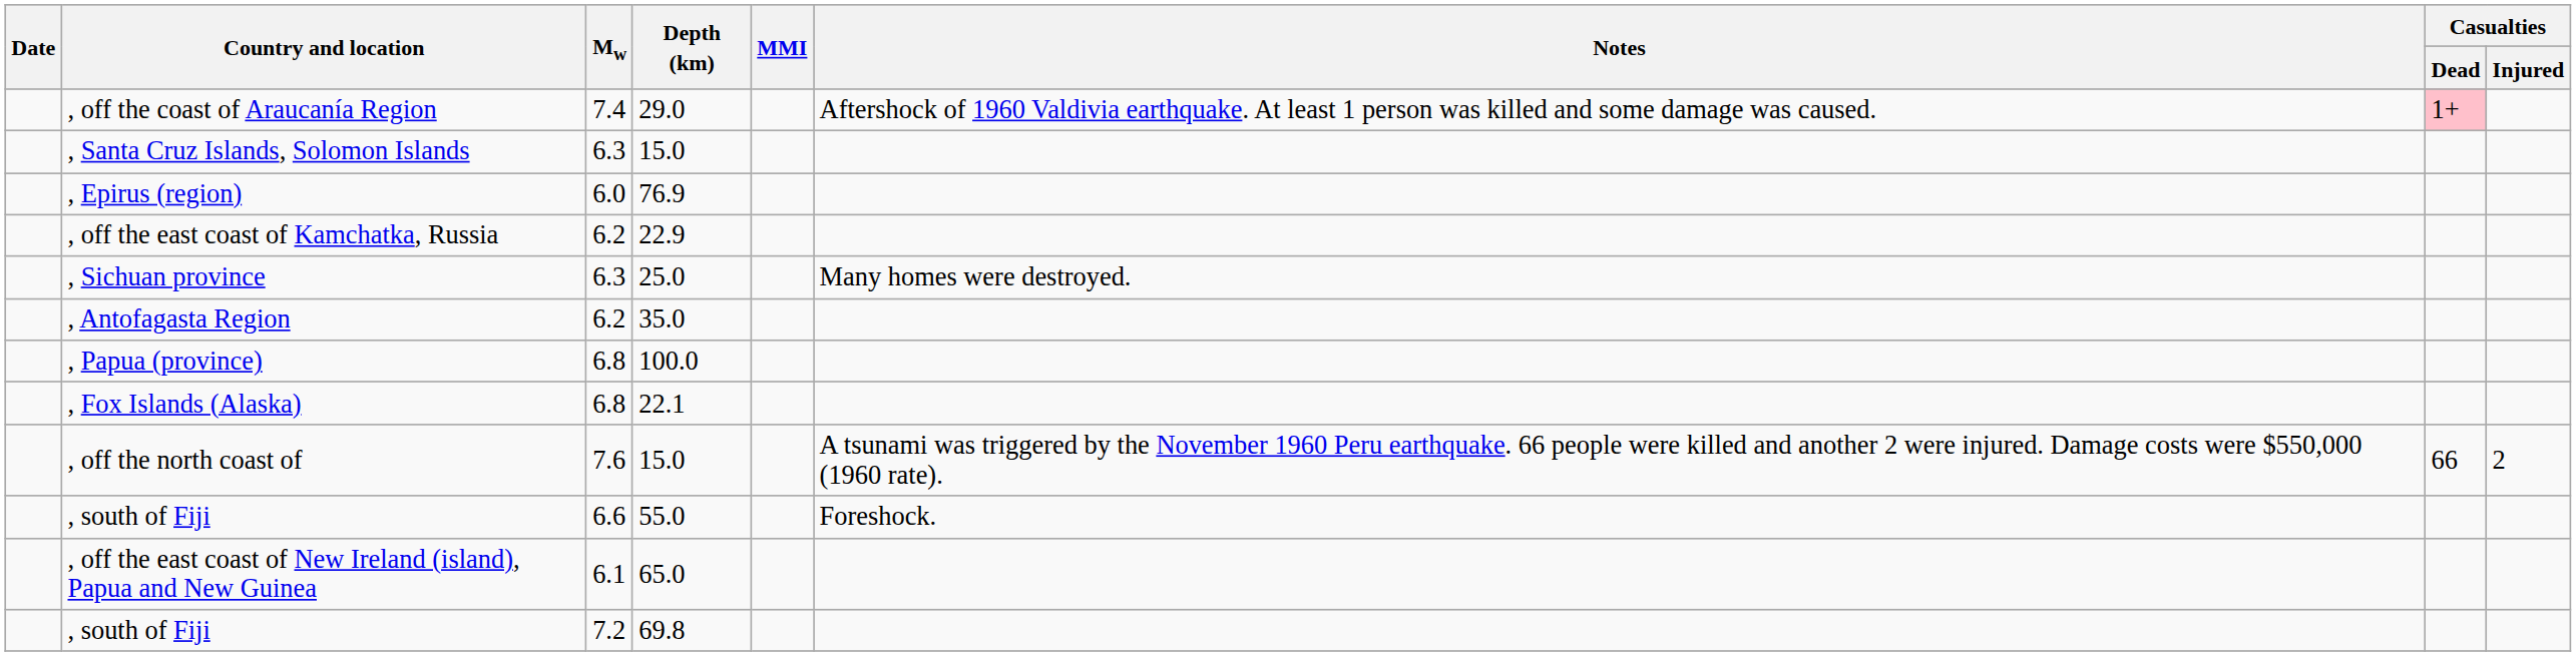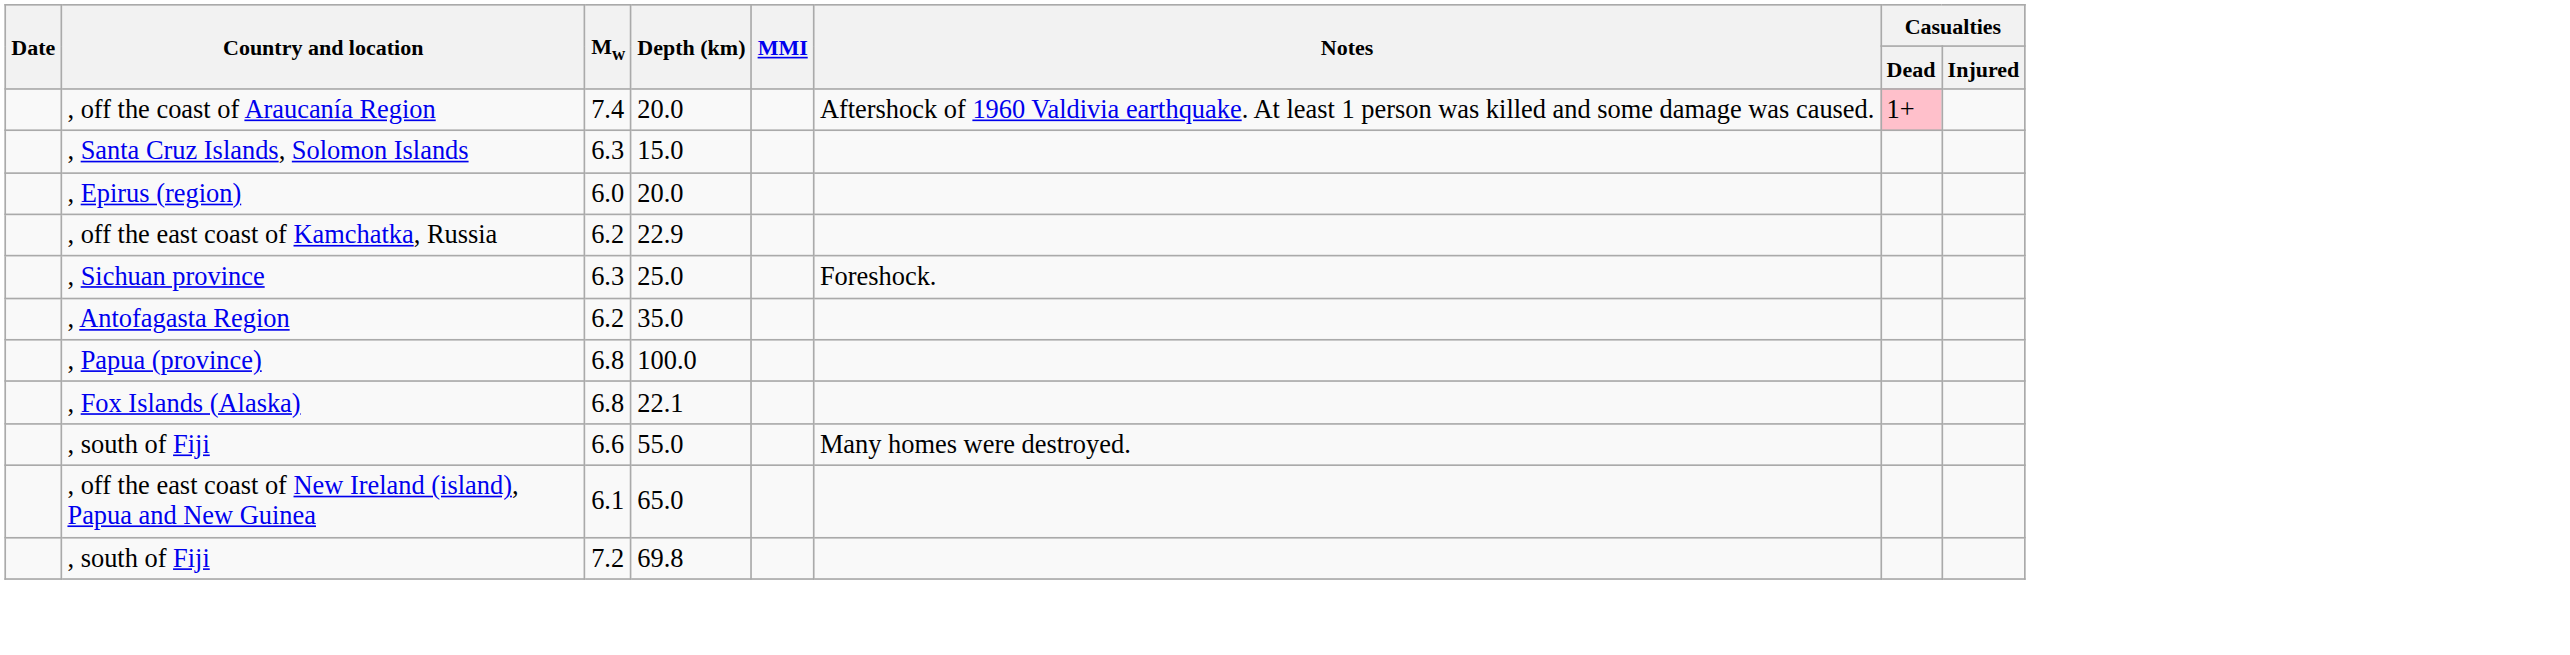, off the coast of Araucanía Region | Depth (km): 29.0 -> 20.0
, Epirus (region) | Depth (km): 76.9 -> 20.0
, Sichuan province | Notes: Many homes were destroyed. -> Foreshock.
- row: , off the north coast of | 7.6 | 15.0 | A tsunami was triggered by the November 1960 Peru earthquake. 66 people were killed and another 2 were injured. Damage costs were $550,000 (1960 rate). | 66 | 2
, south of Fiji / 6.6 | Notes: Foreshock. -> Many homes were destroyed.
